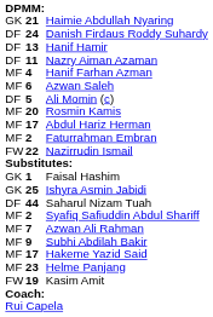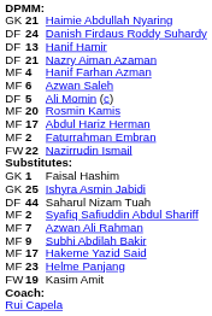Nazry Aiman Azaman | column 2: 11 -> 21
